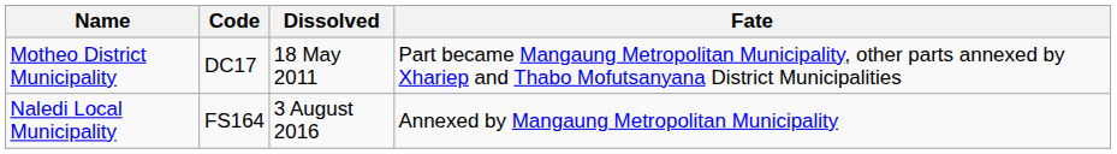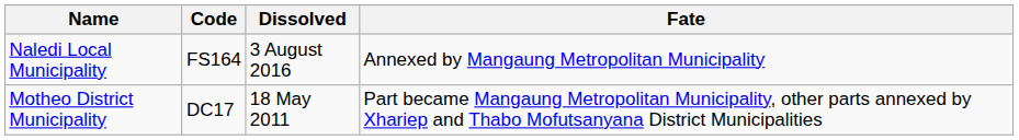rows swapped: Motheo District Municipality <-> Naledi Local Municipality
